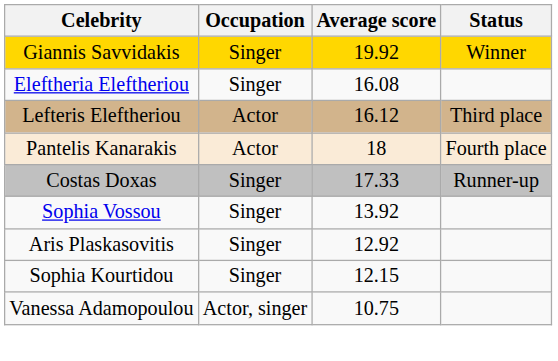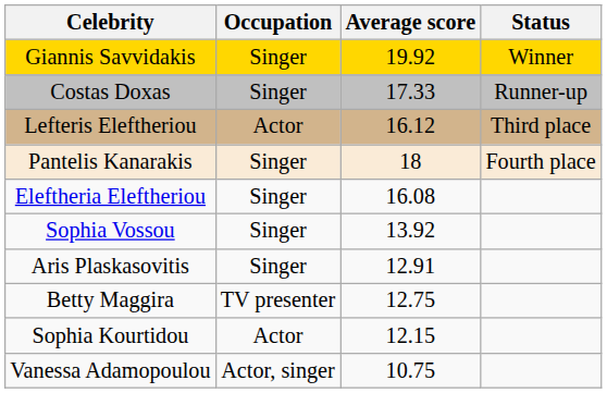rows swapped: Costas Doxas <-> Eleftheria Eleftheriou
Pantelis Kanarakis | Occupation: Actor -> Singer
Aris Plaskasovitis | Average score: 12.92 -> 12.91
+ row: Betty Maggira | TV presenter | 12.75
Sophia Kourtidou | Occupation: Singer -> Actor
